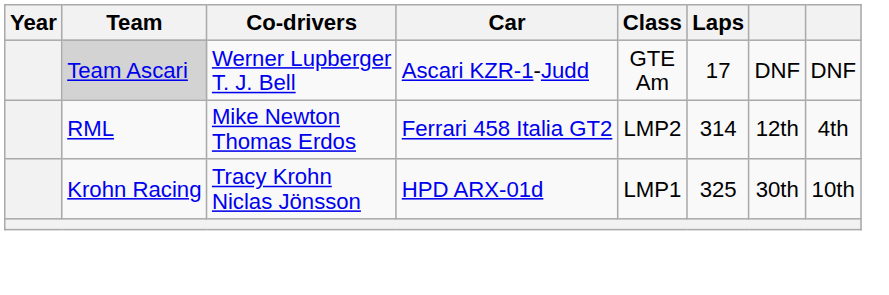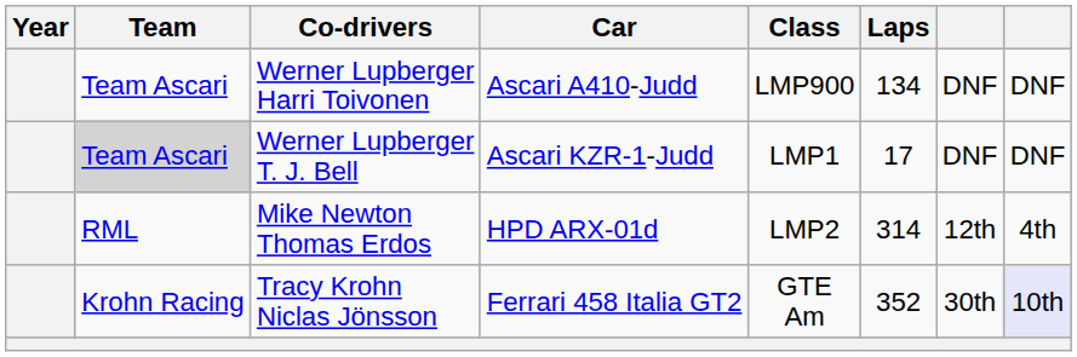+ row: Team Ascari | Werner Lupberger Harri Toivonen | Ascari A410-Judd | LMP900 | 134 | DNF | DNF
Werner Lupberger T. J. Bell | Class: GTE Am -> LMP1
Mike Newton Thomas Erdos | Car: Ferrari 458 Italia GT2 -> HPD ARX-01d
Tracy Krohn Niclas Jönsson | Car: HPD ARX-01d -> Ferrari 458 Italia GT2
Tracy Krohn Niclas Jönsson | Class: LMP1 -> GTE Am
Tracy Krohn Niclas Jönsson | Laps: 325 -> 352
Tracy Krohn Niclas Jönsson | column 8: no background -> lavender background
